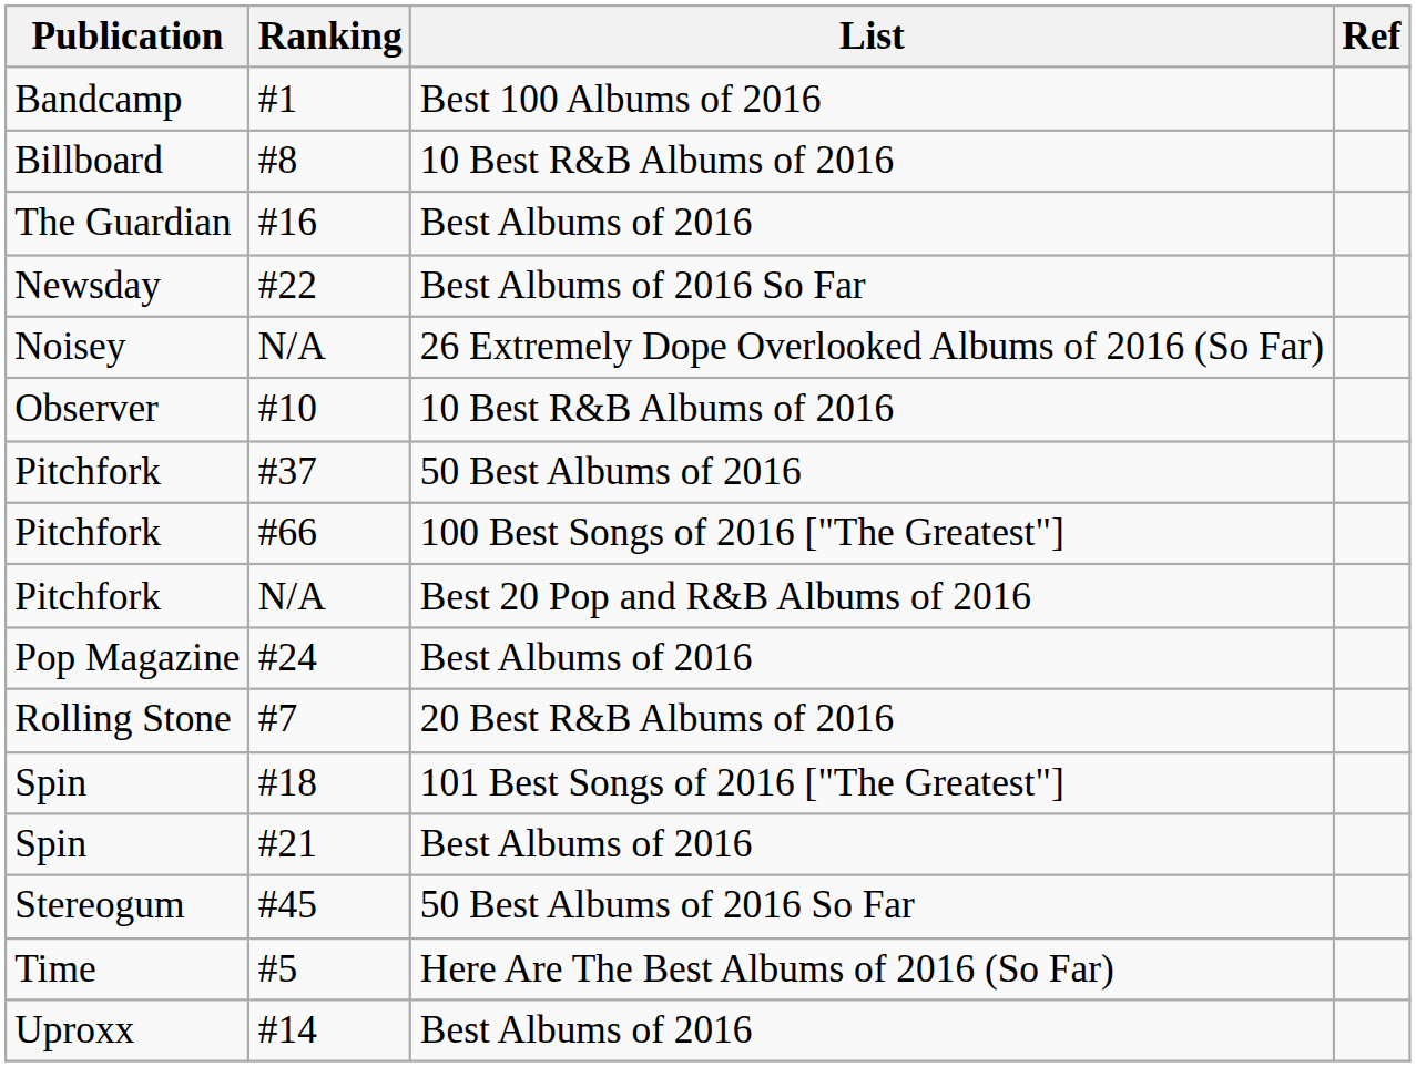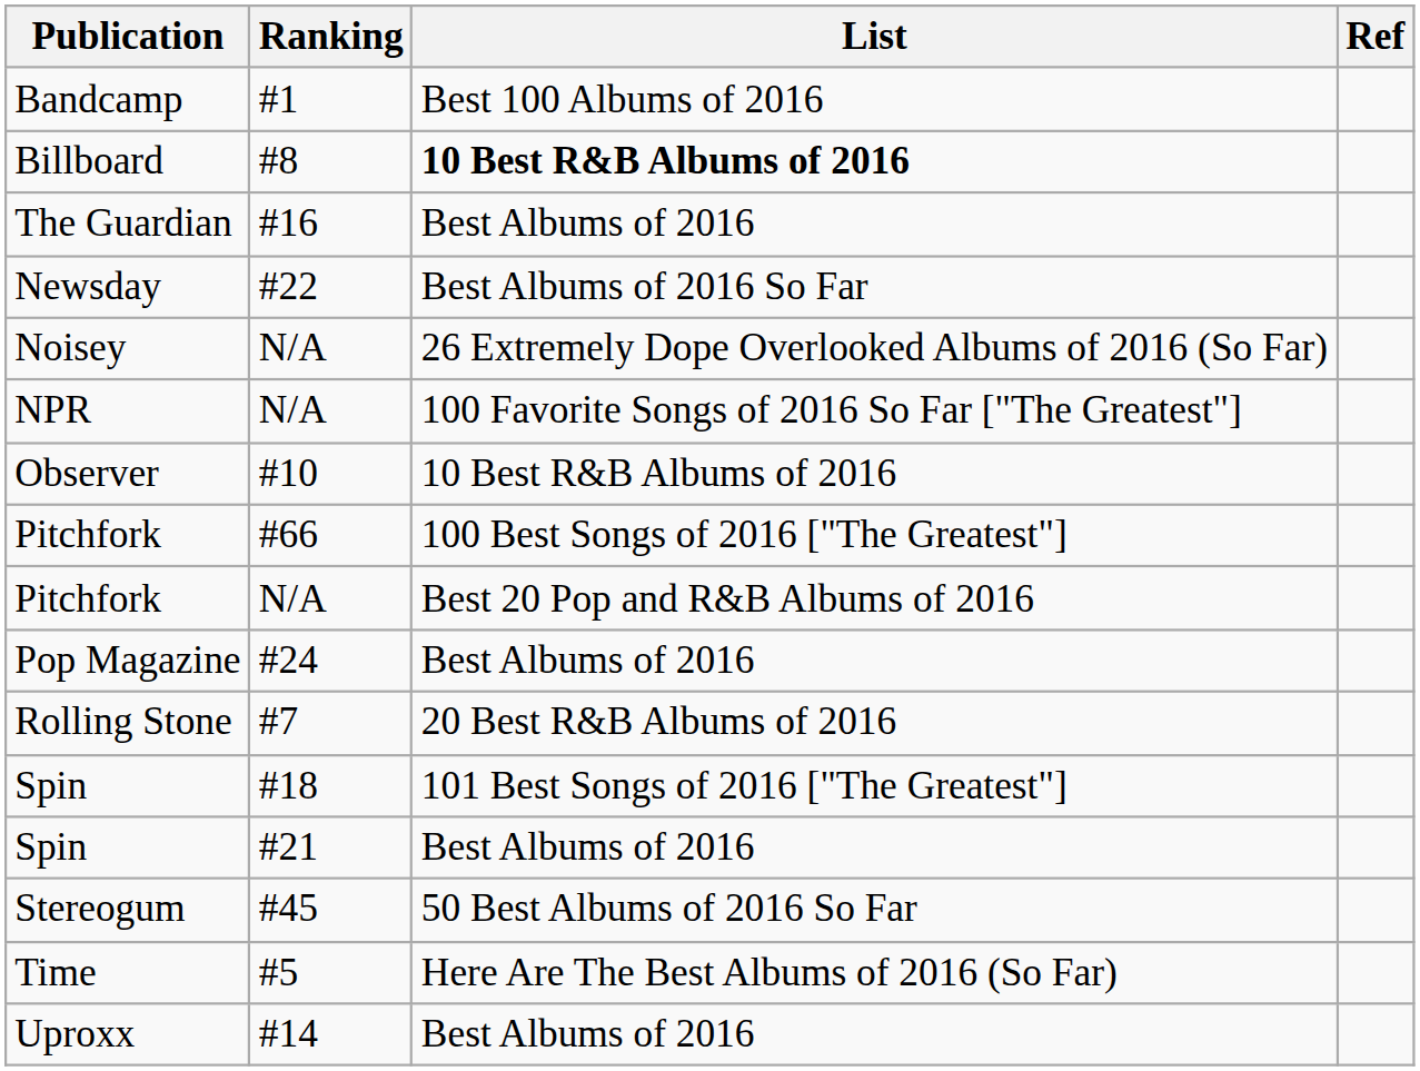#8 | List: normal -> bold
+ row: NPR | N/A | 100 Favorite Songs of 2016 So Far ["The Greatest"]
- row: Pitchfork | #37 | 50 Best Albums of 2016
